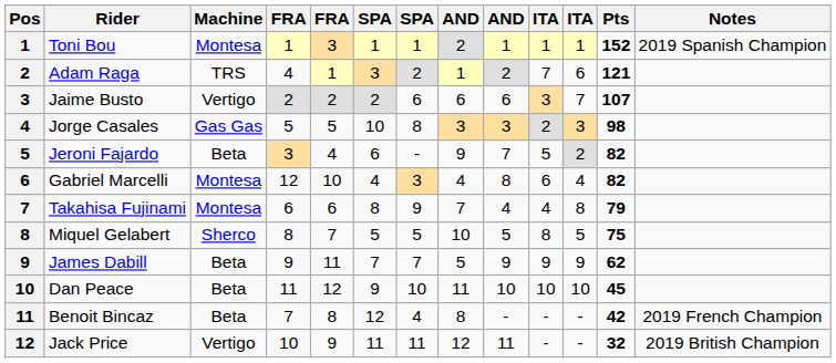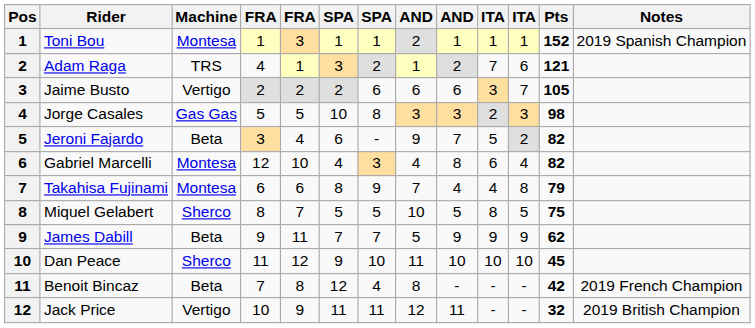Jaime Busto | Pts: 107 -> 105
Dan Peace | Machine: Beta -> Sherco
